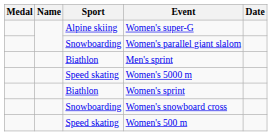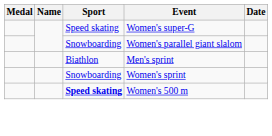Women's super-G | Sport: Alpine skiing -> Speed skating
- row: Speed skating | Women's 5000 m
Women's sprint | Sport: Biathlon -> Snowboarding
- row: Snowboarding | Women's snowboard cross
Women's 500 m | Sport: normal -> bold
